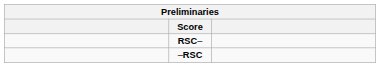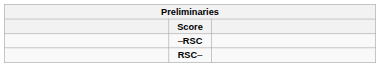rows swapped: –RSC <-> RSC–
